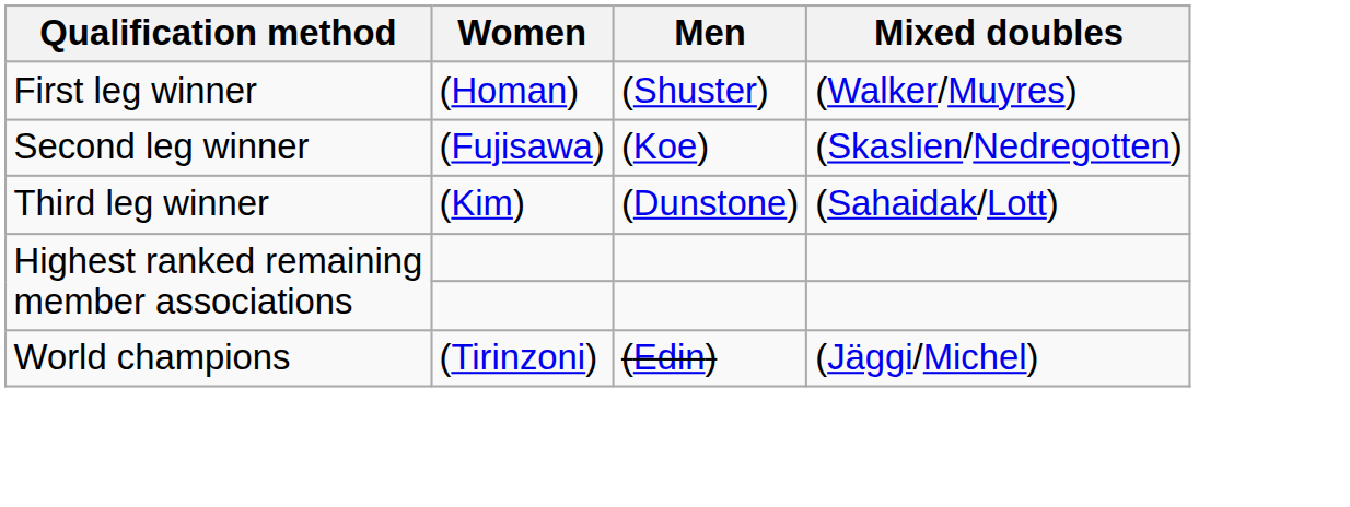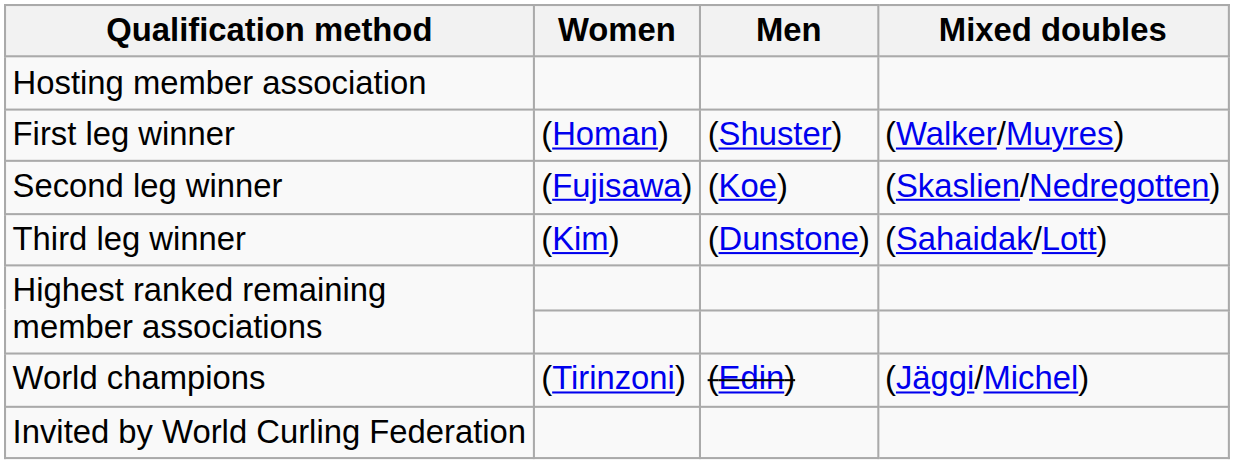+ row: Hosting member association
+ row: Invited by World Curling Federation
